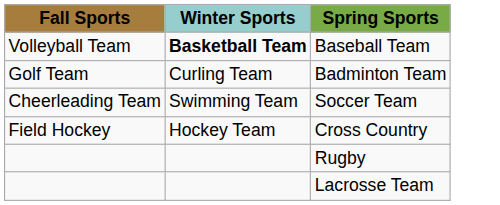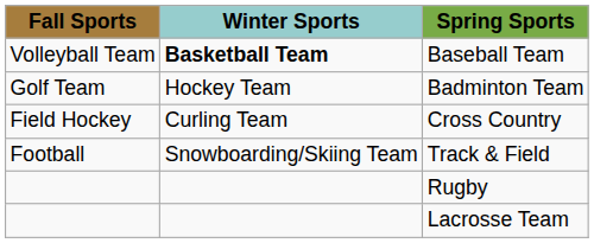Badminton Team | Winter Sports: Curling Team -> Hockey Team
- row: Cheerleading Team | Swimming Team | Soccer Team
Cross Country | Winter Sports: Hockey Team -> Curling Team
+ row: Football | Snowboarding/Skiing Team | Track & Field
